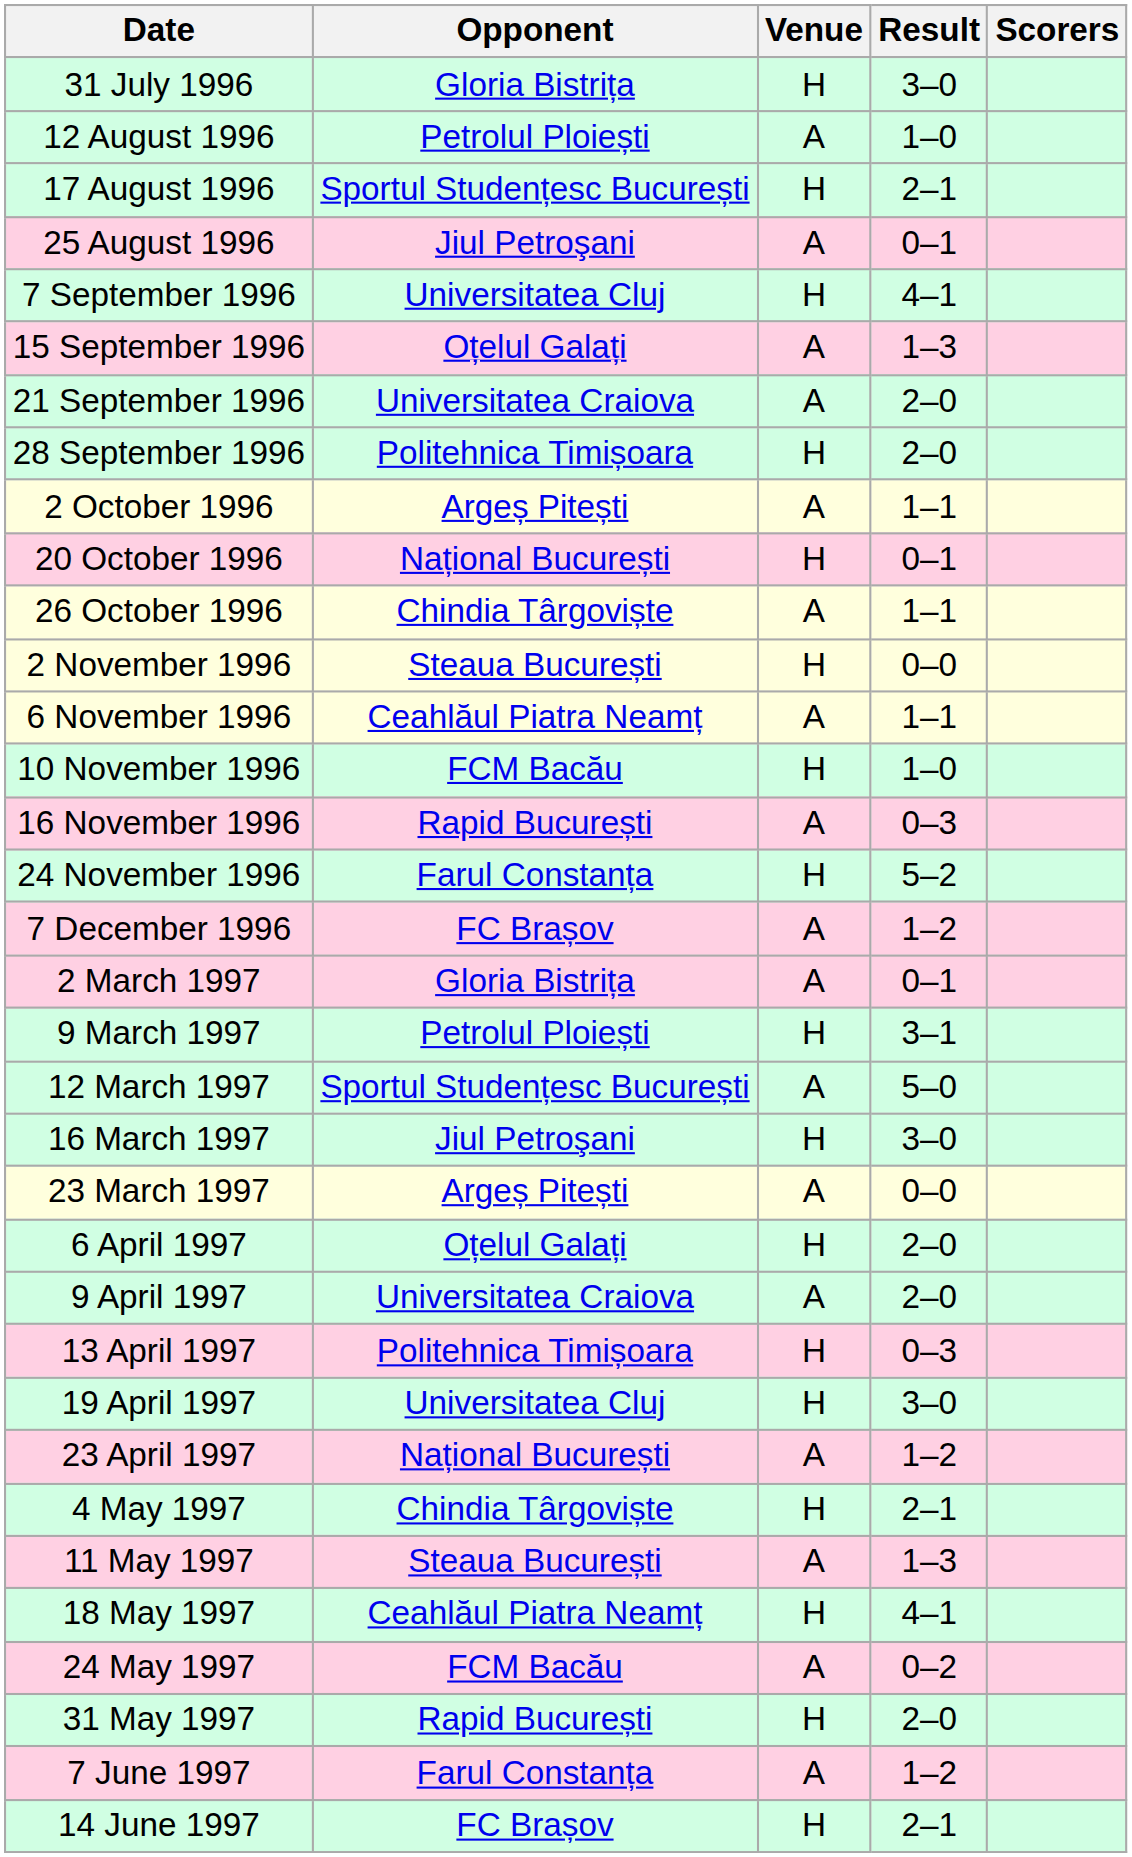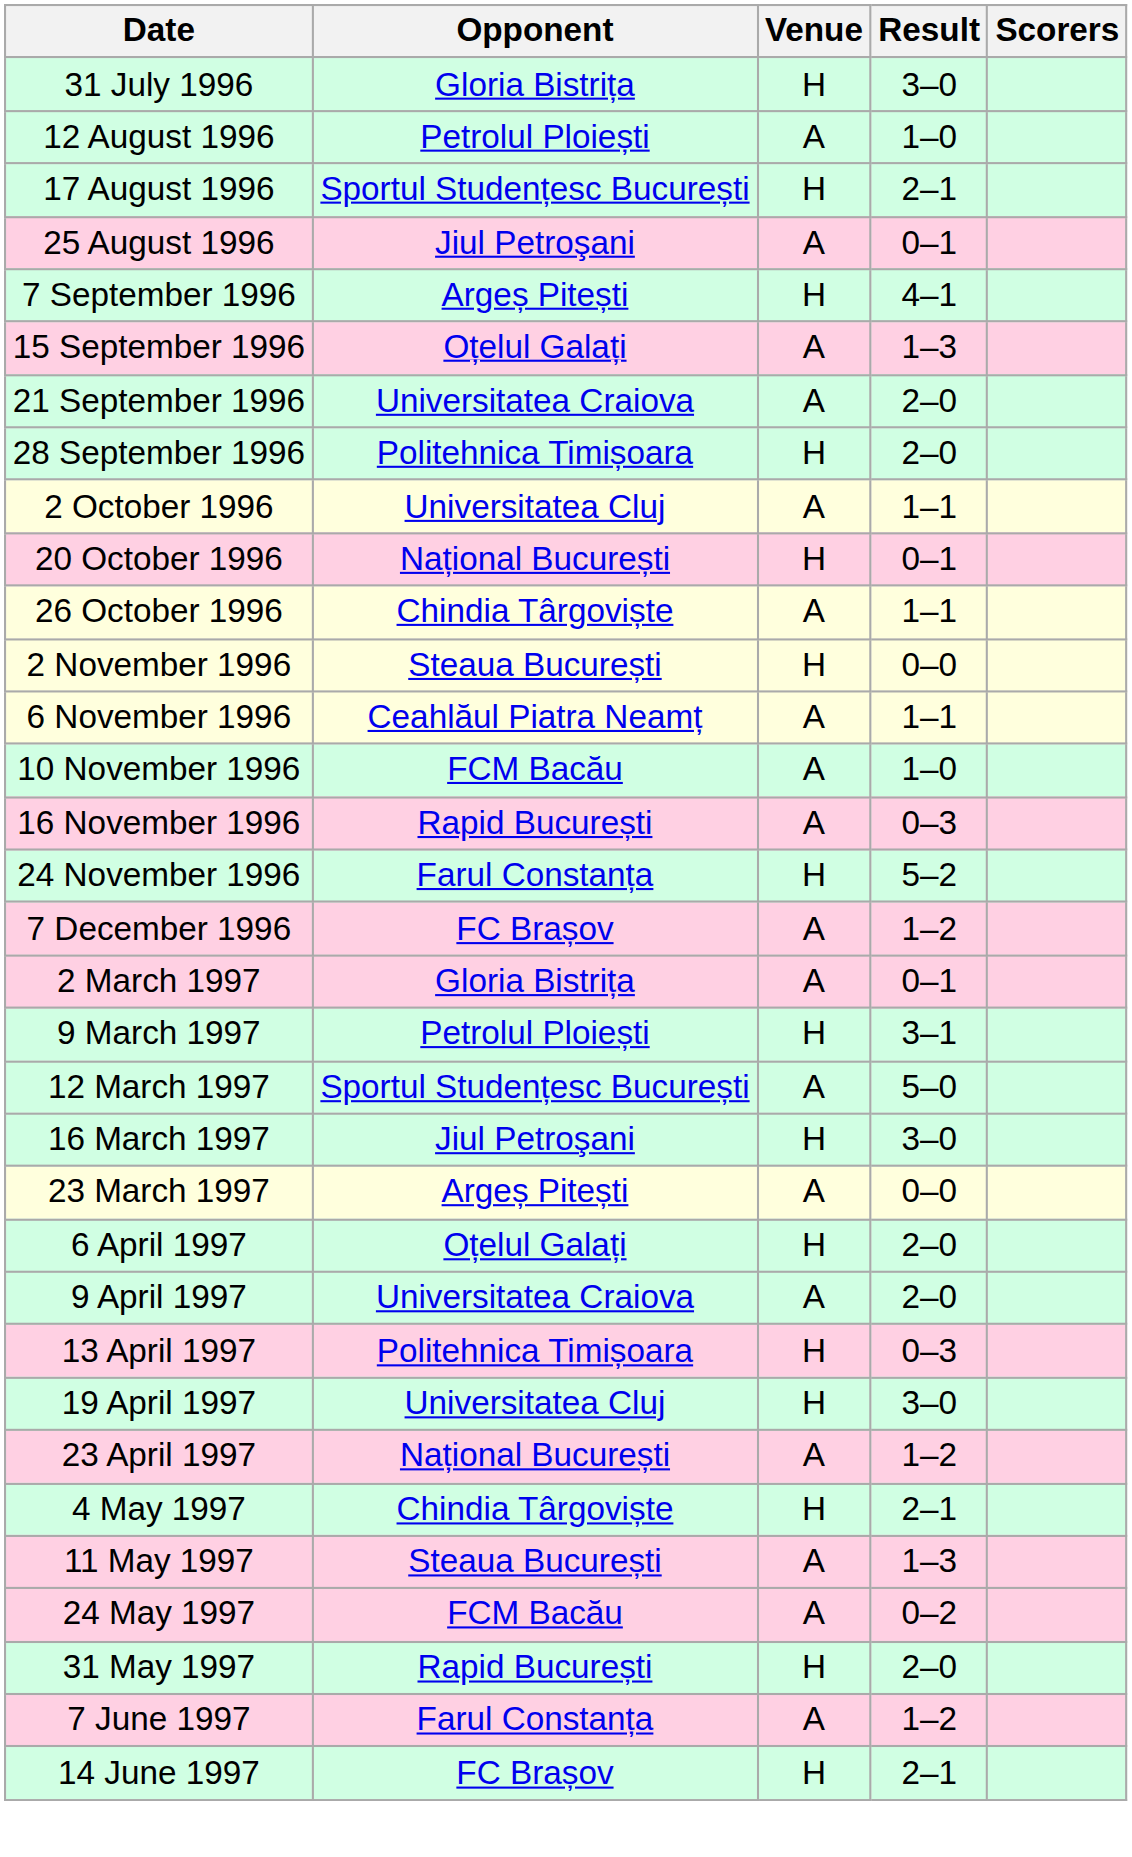7 September 1996 | Opponent: Universitatea Cluj -> Argeș Pitești
2 October 1996 | Opponent: Argeș Pitești -> Universitatea Cluj
10 November 1996 | Venue: H -> A
- row: 18 May 1997 | Ceahlăul Piatra Neamț | H | 4–1
